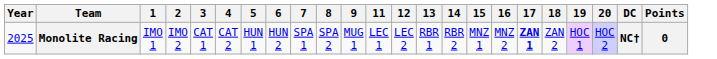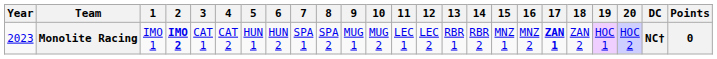+ column: 10 | MUG 2
Monolite Racing | Year: 2025 -> 2023
Monolite Racing | 2: normal -> bold
